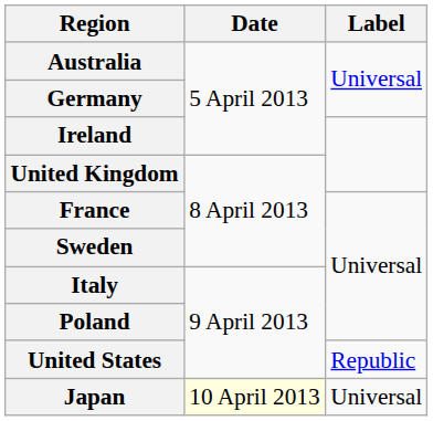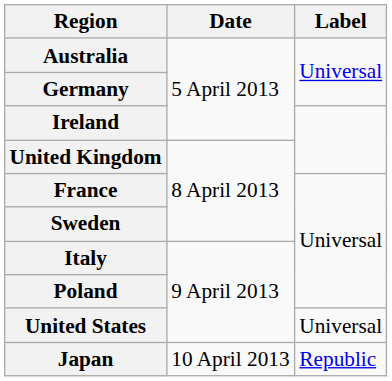United States | Label: Republic -> Universal
Japan | Date: lightyellow background -> no background
Japan | Label: Universal -> Republic
